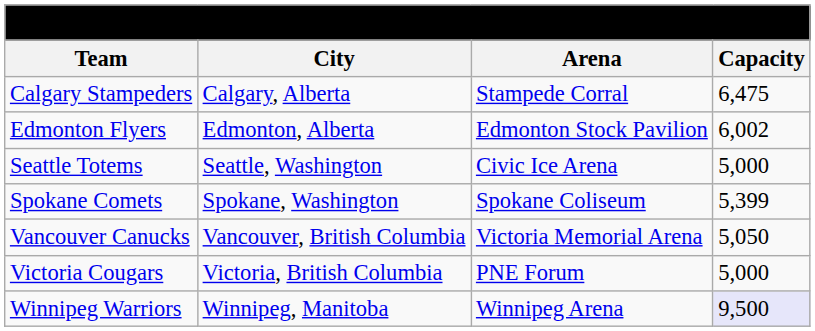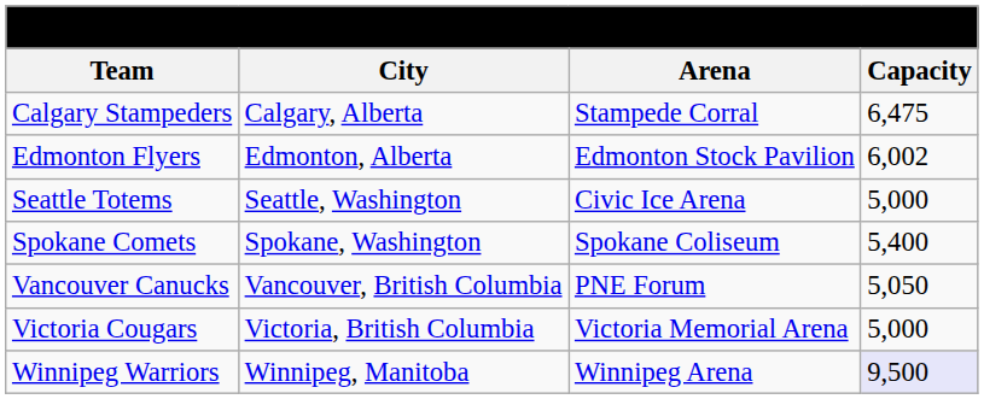Spokane Comets | Capacity: 5,399 -> 5,400
Vancouver Canucks | Arena: Victoria Memorial Arena -> PNE Forum
Victoria Cougars | Arena: PNE Forum -> Victoria Memorial Arena
